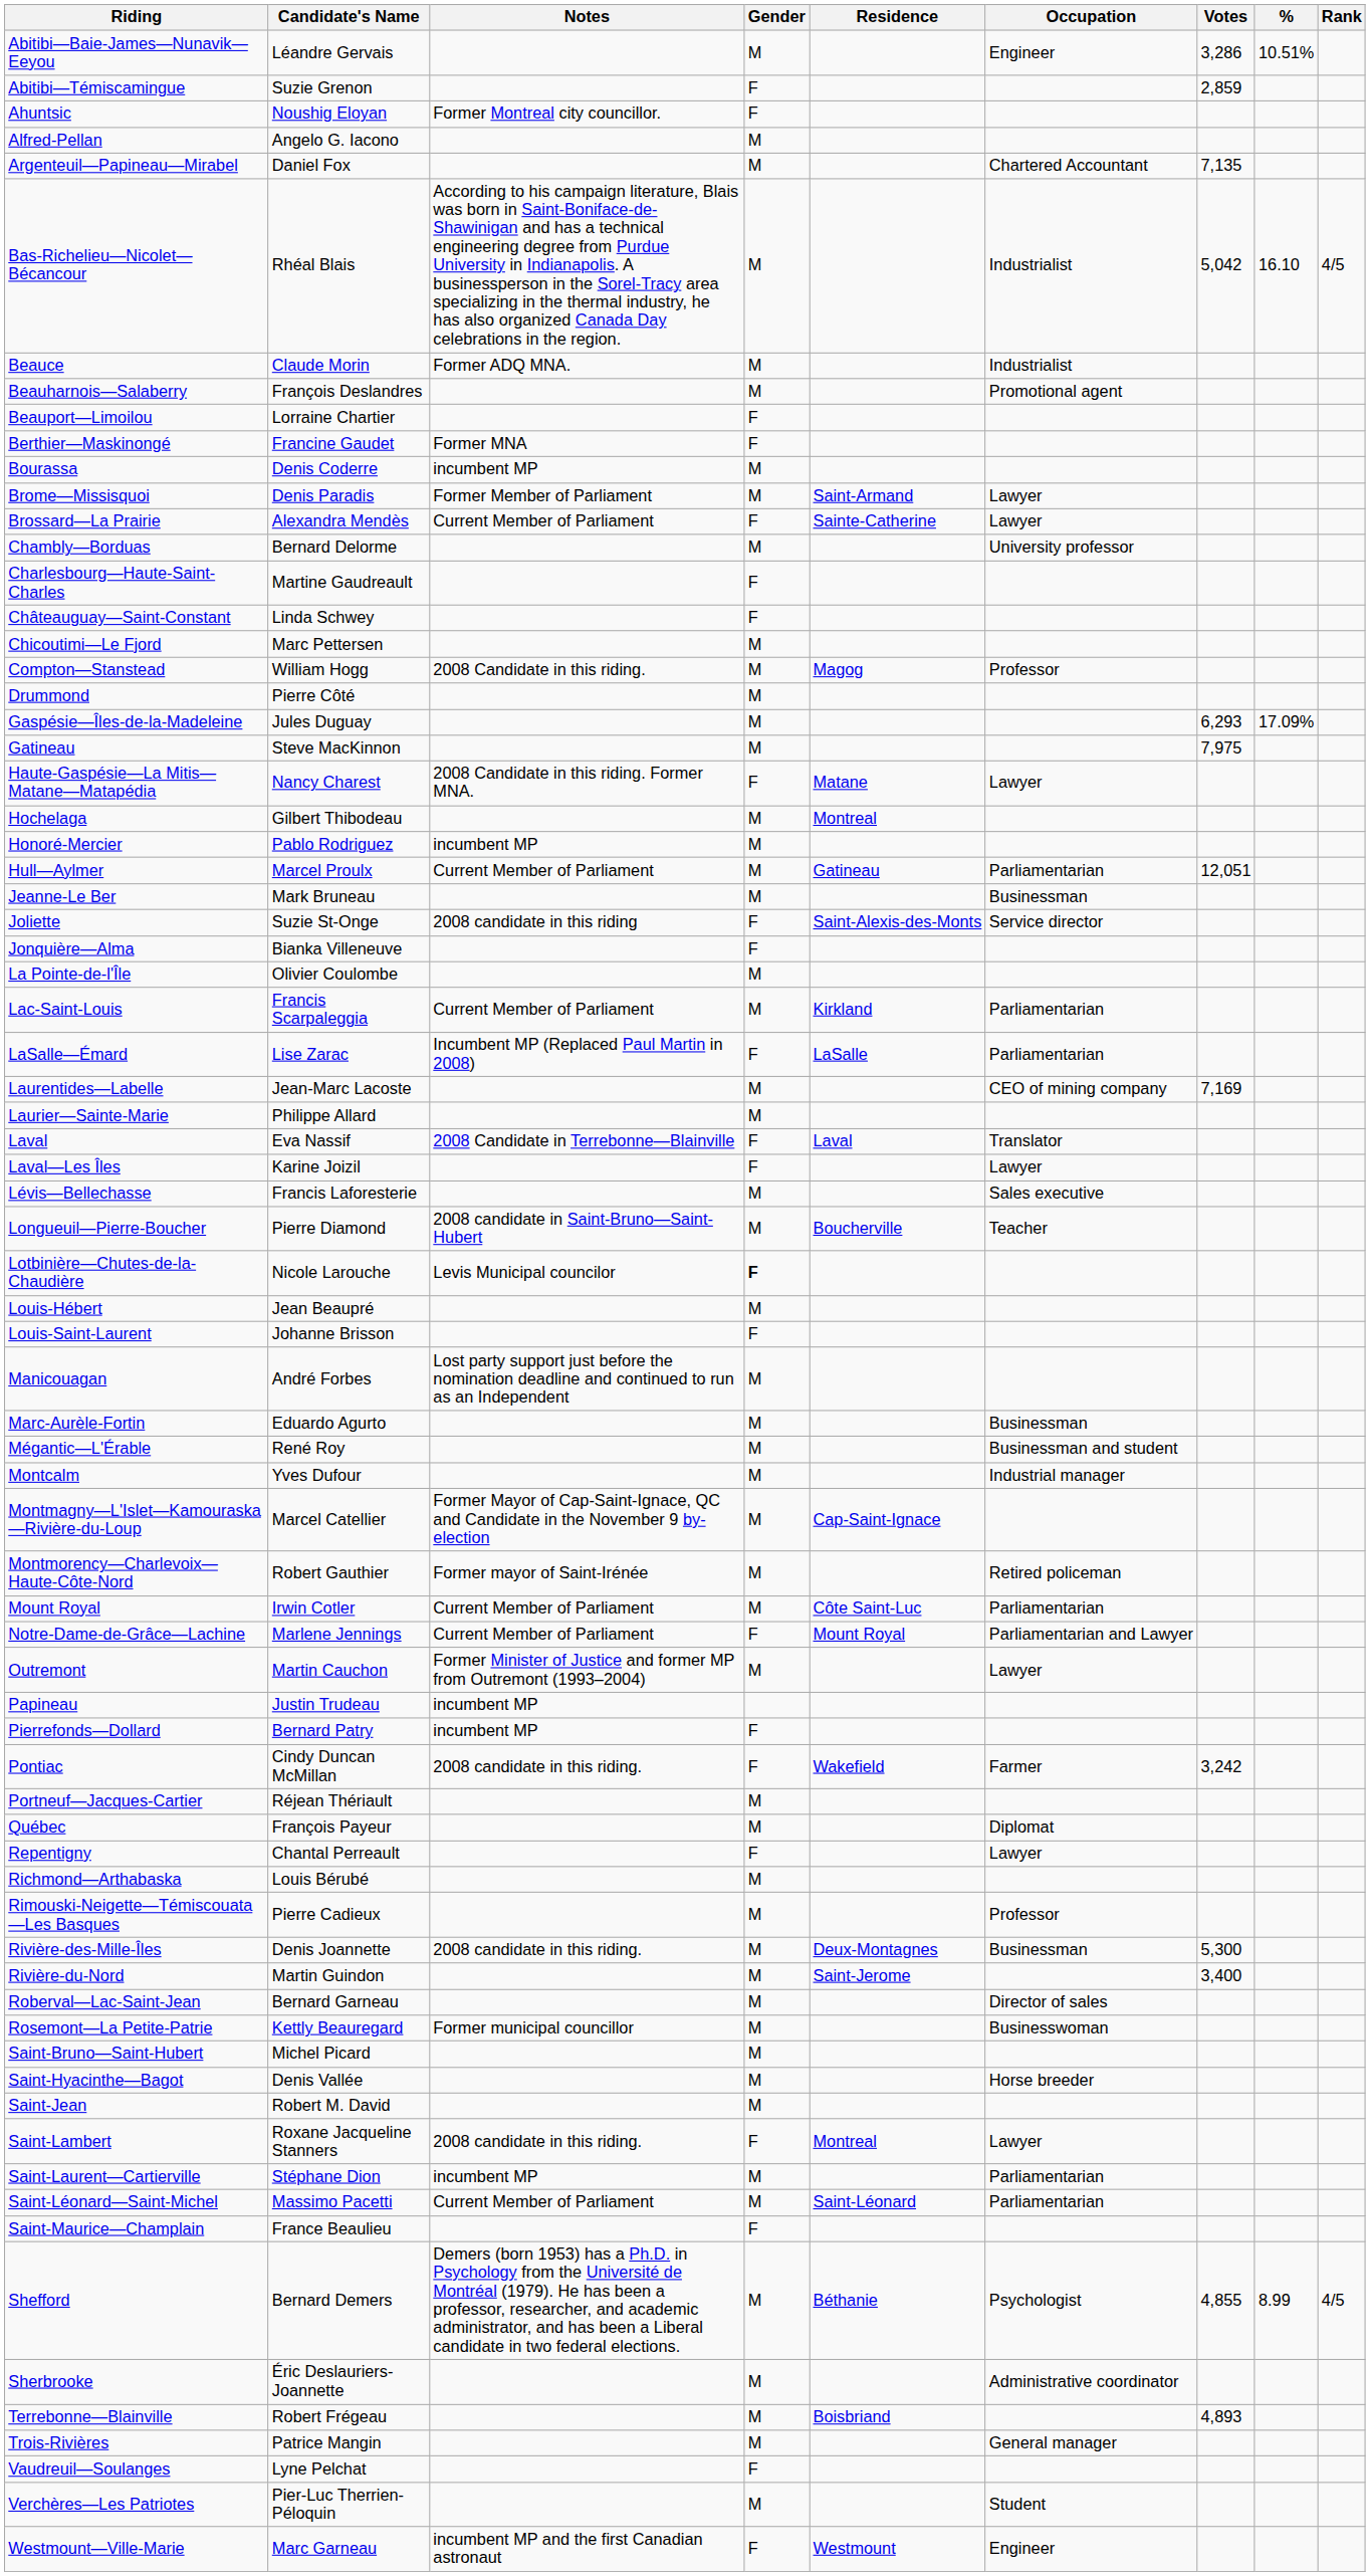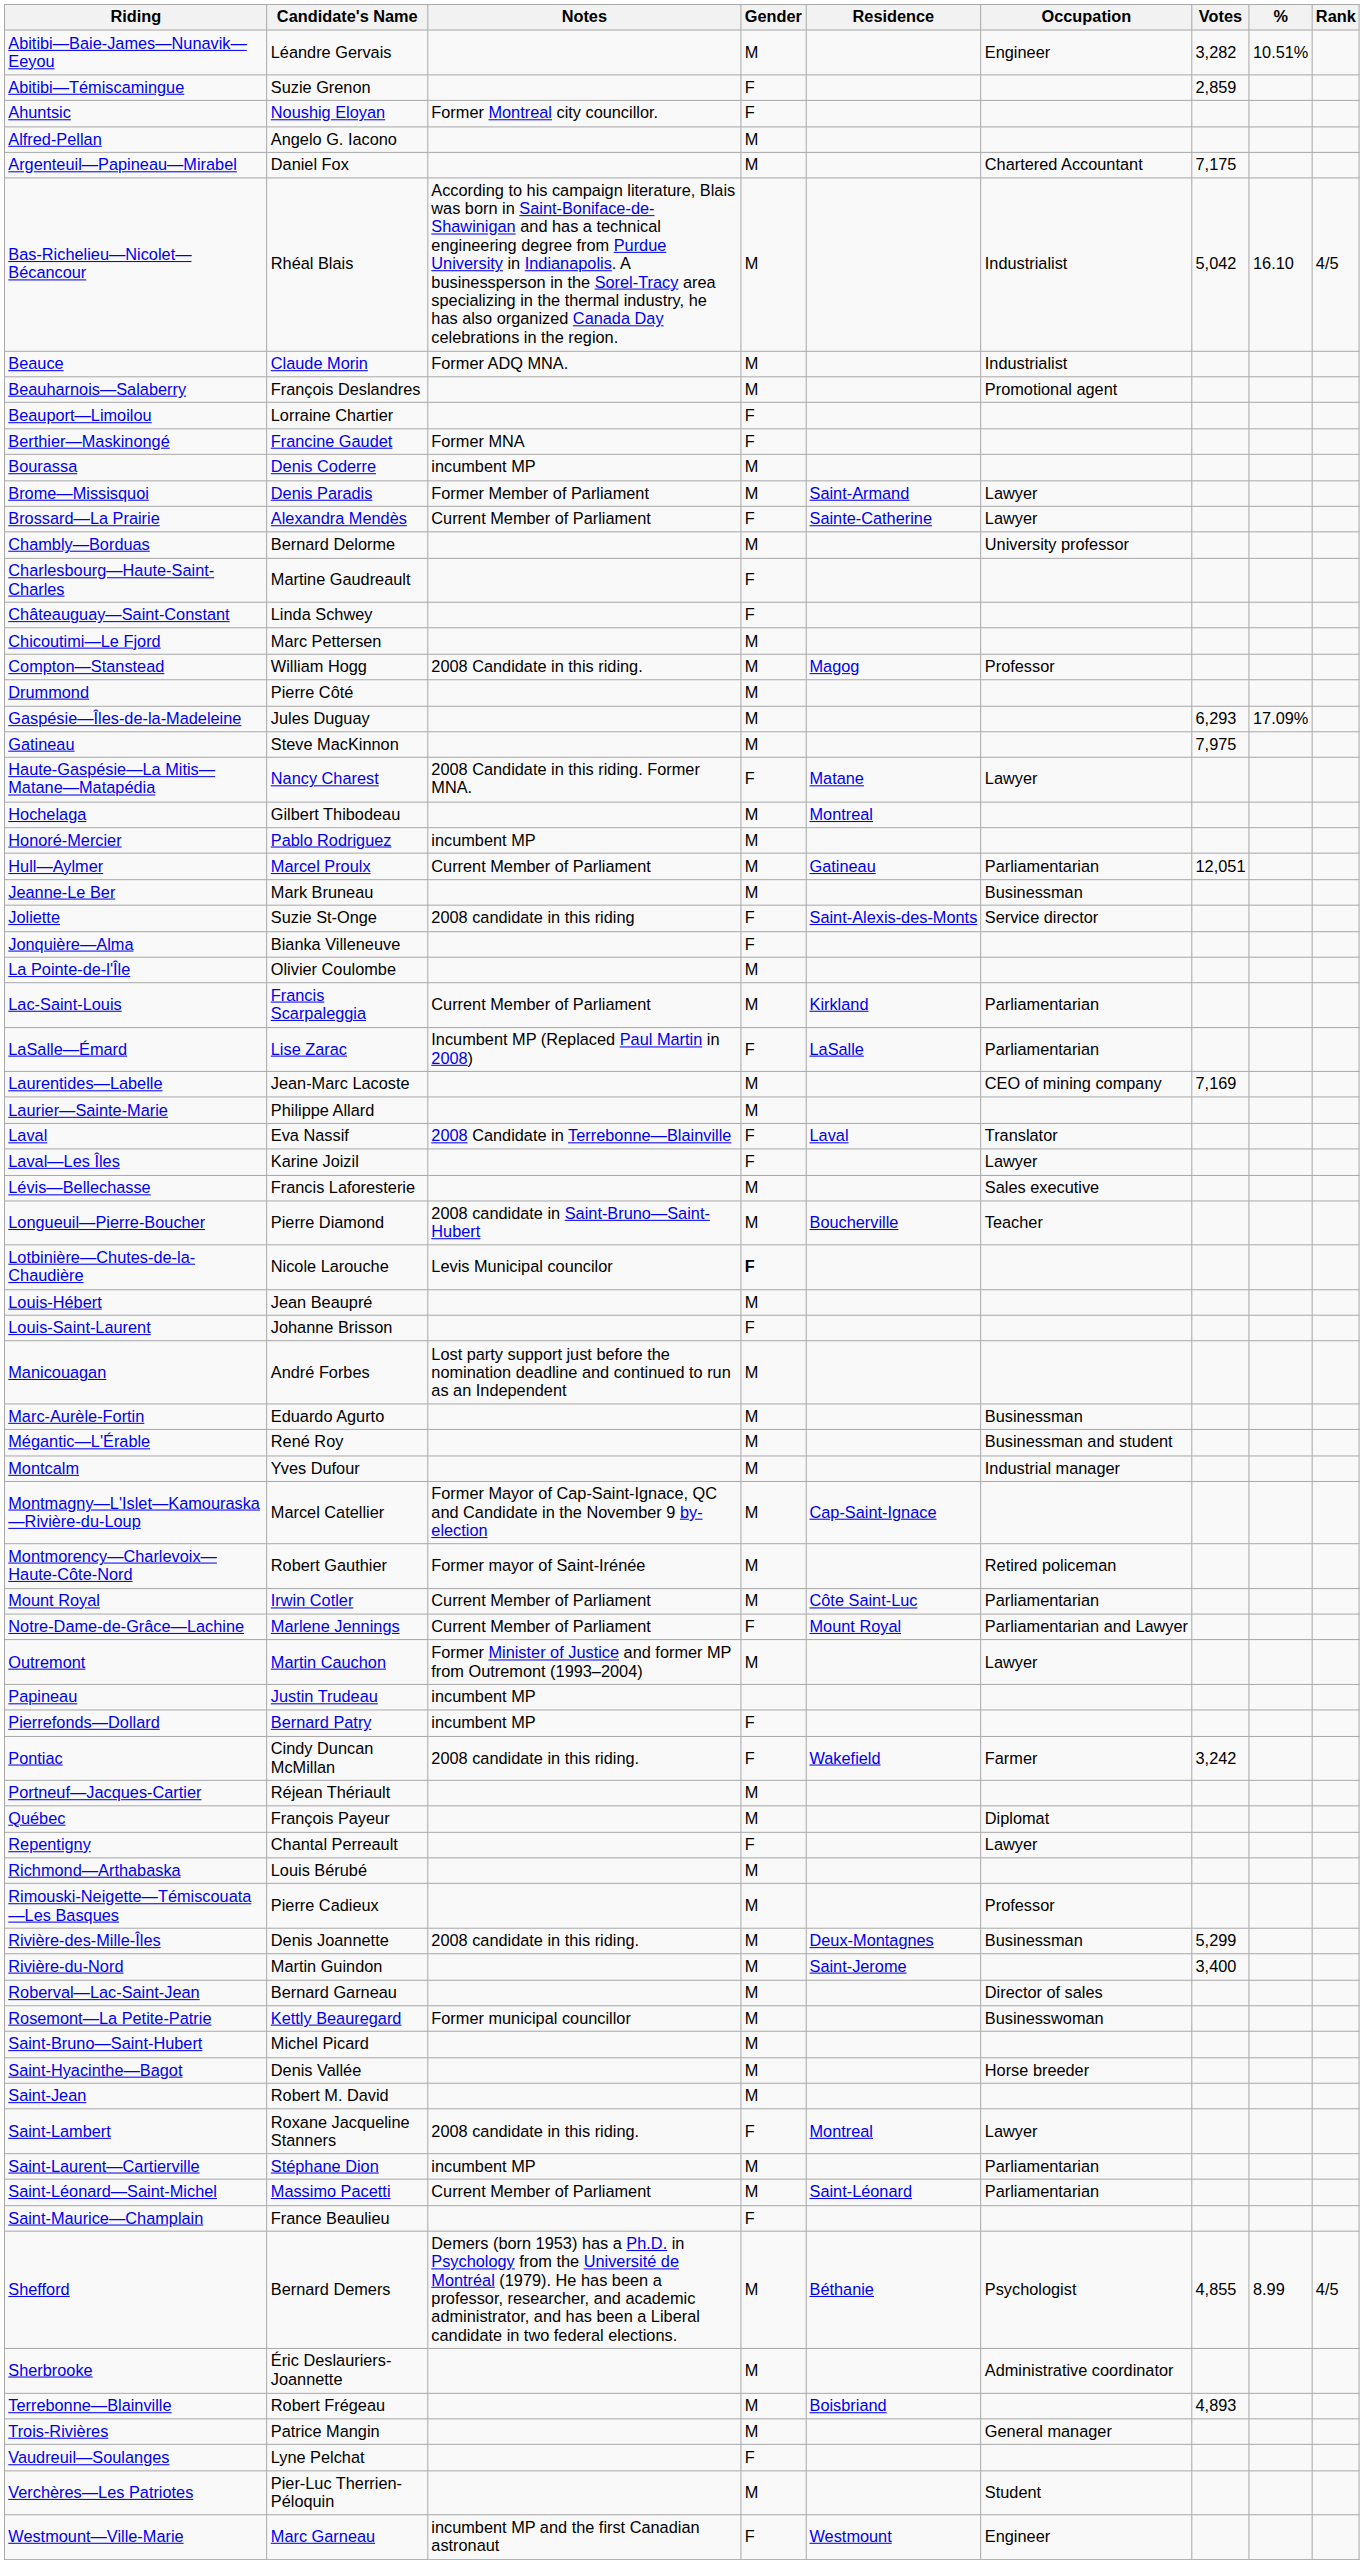Abitibi—Baie-James—Nunavik—Eeyou | Votes: 3,286 -> 3,282
Argenteuil—Papineau—Mirabel | Votes: 7,135 -> 7,175
Rivière-des-Mille-Îles | Votes: 5,300 -> 5,299
